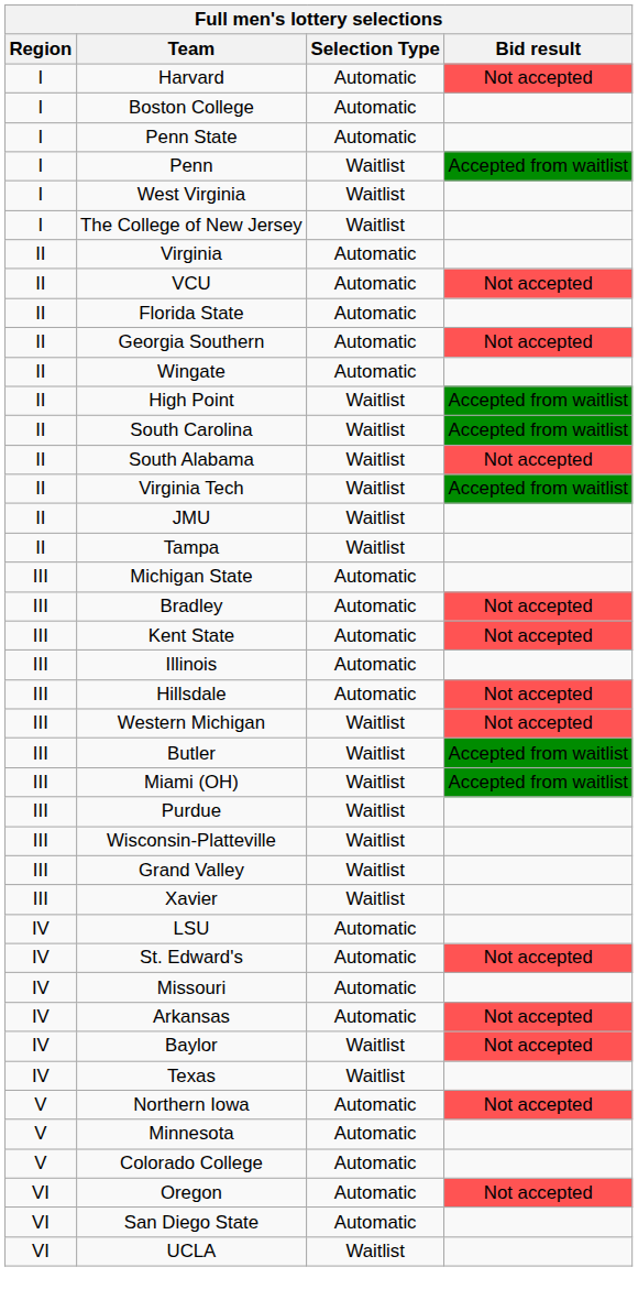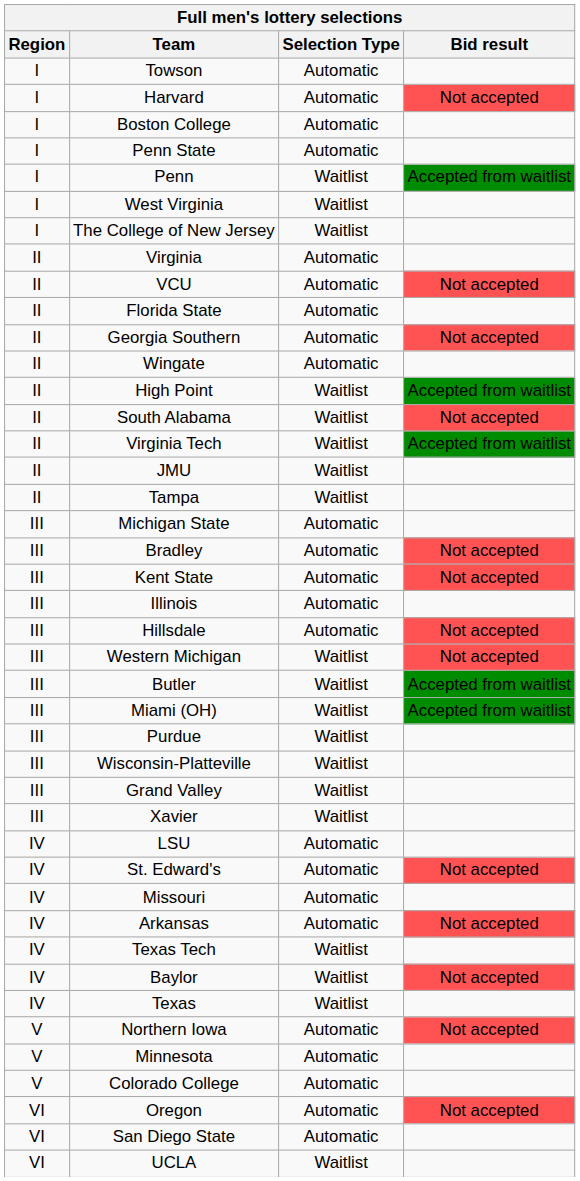+ row: I | Towson | Automatic
- row: II | South Carolina | Waitlist | Accepted from waitlist
+ row: IV | Texas Tech | Waitlist
